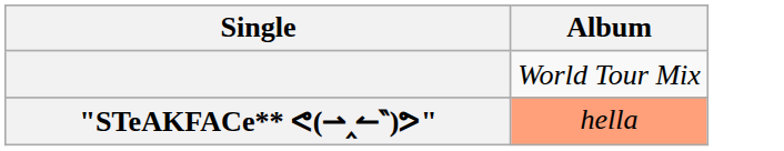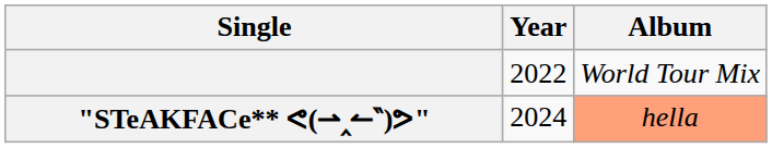+ column: Year | 2022 | 2024
